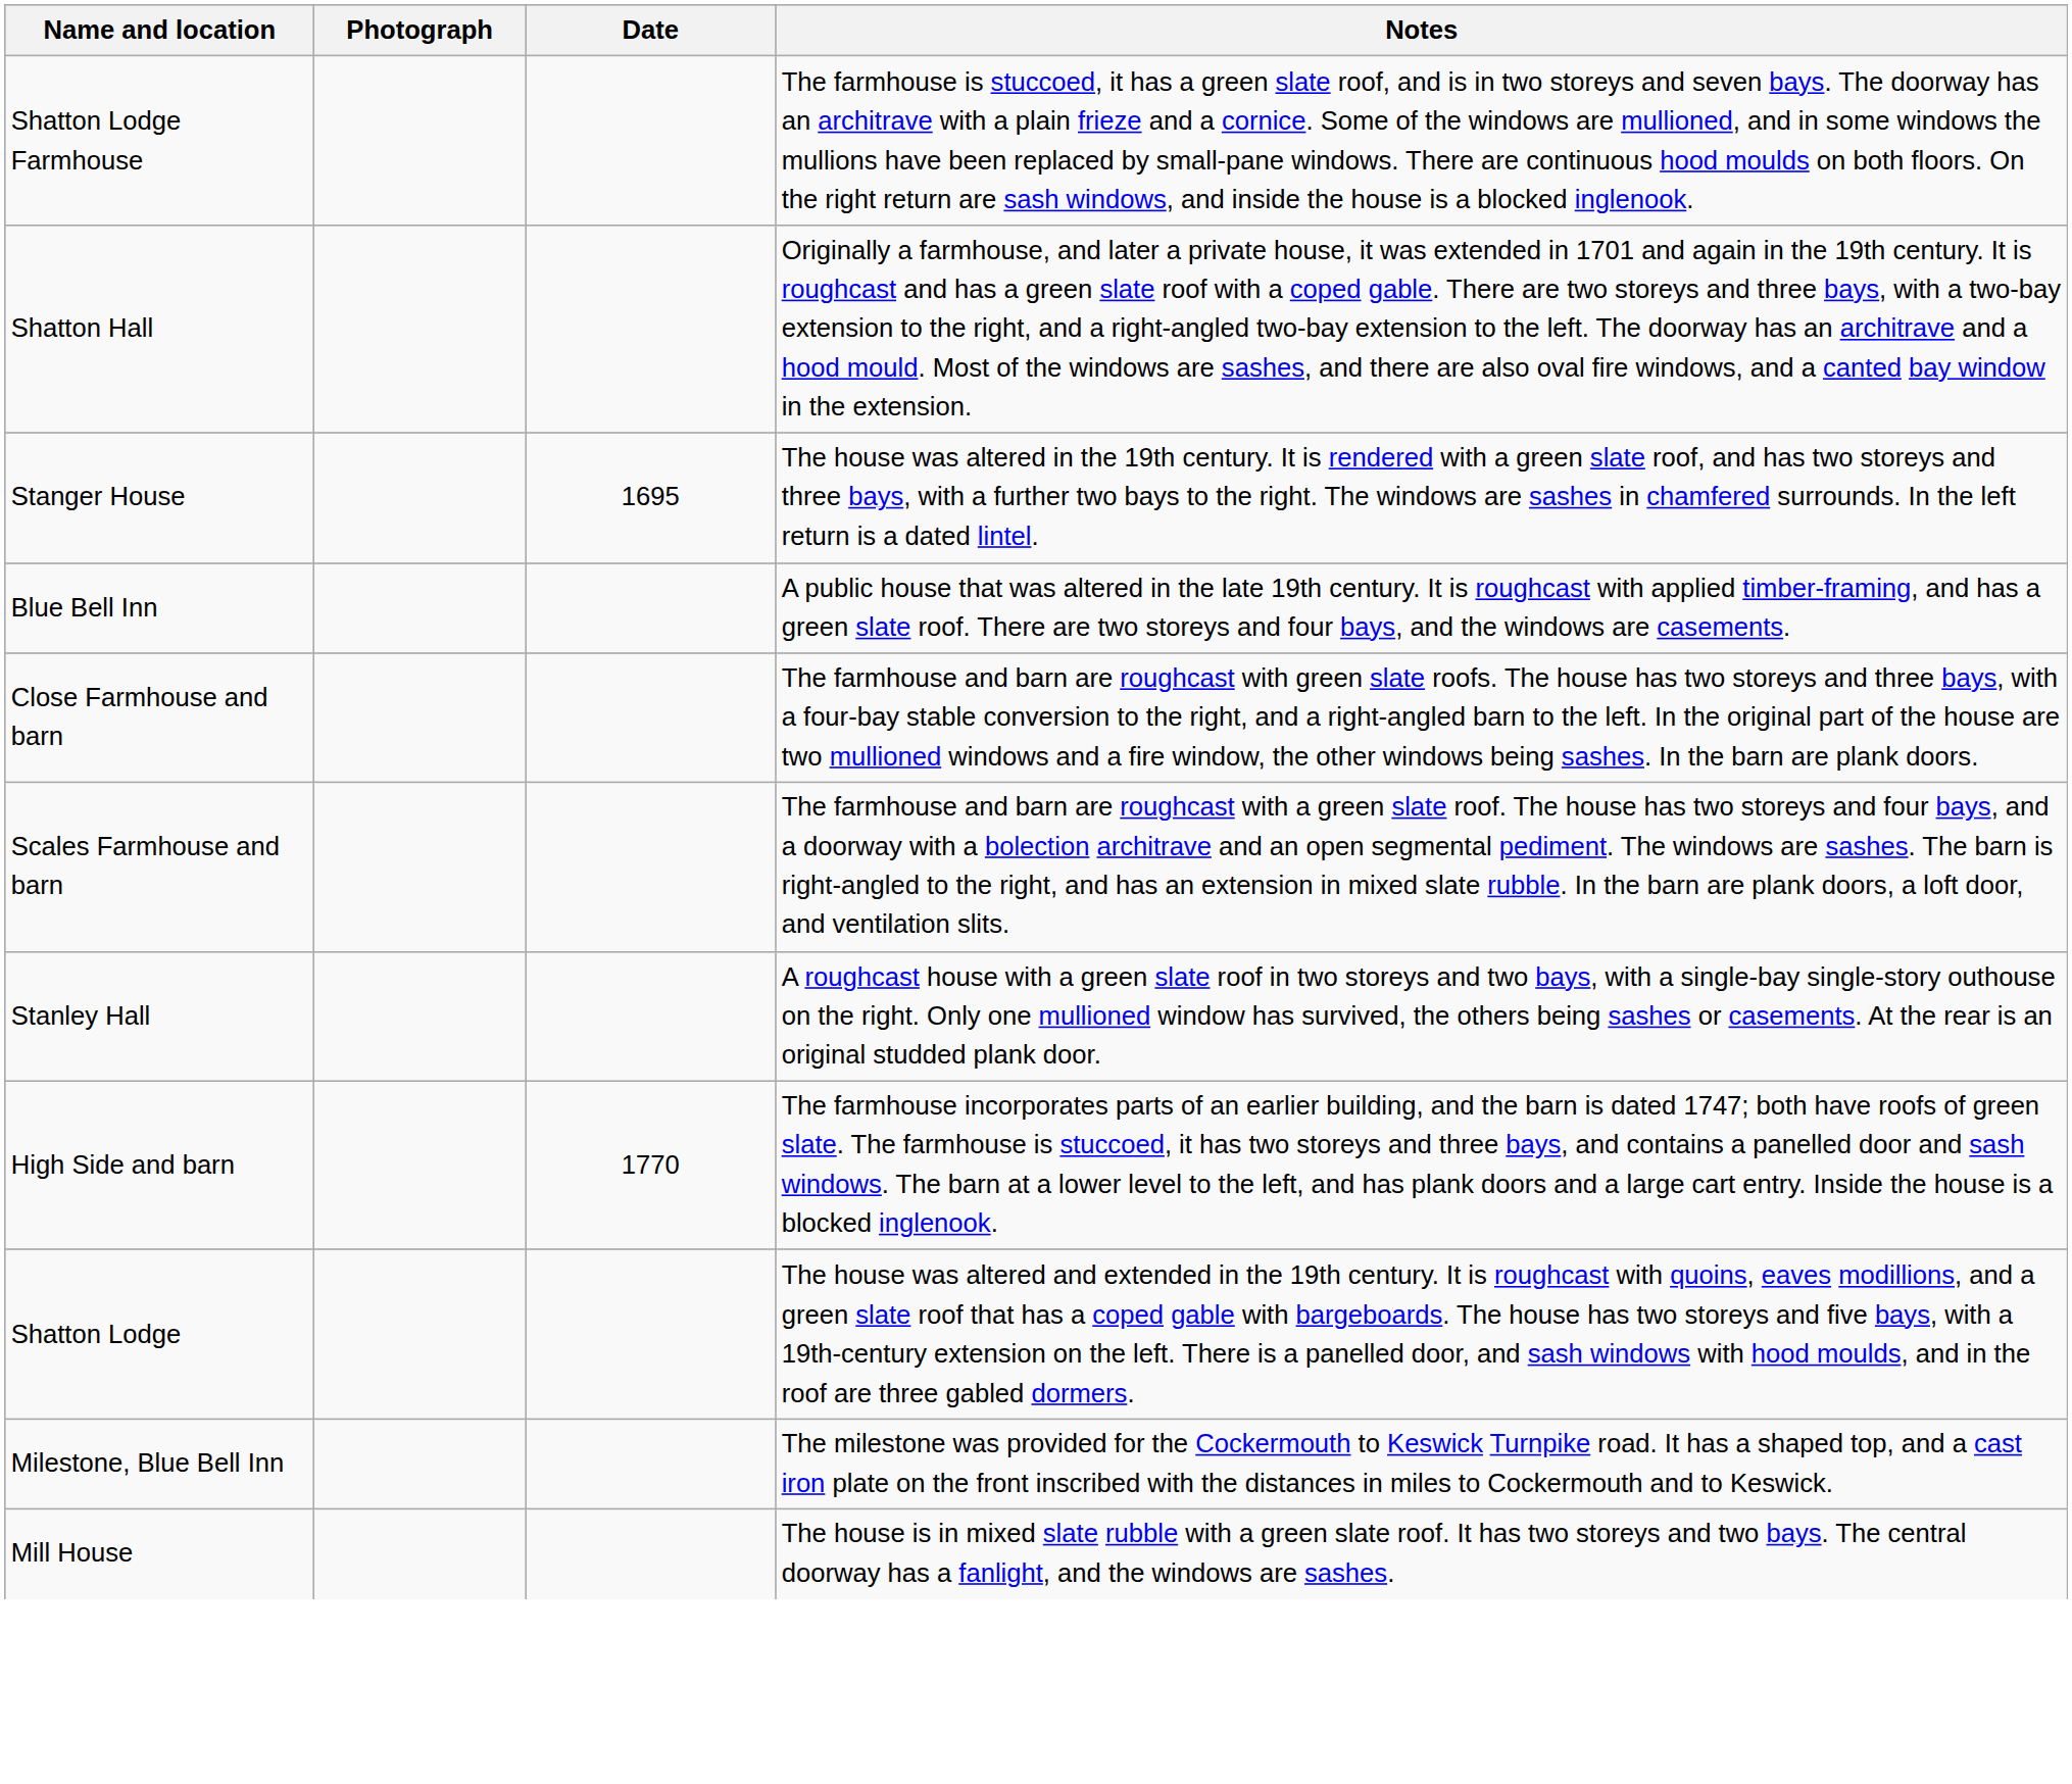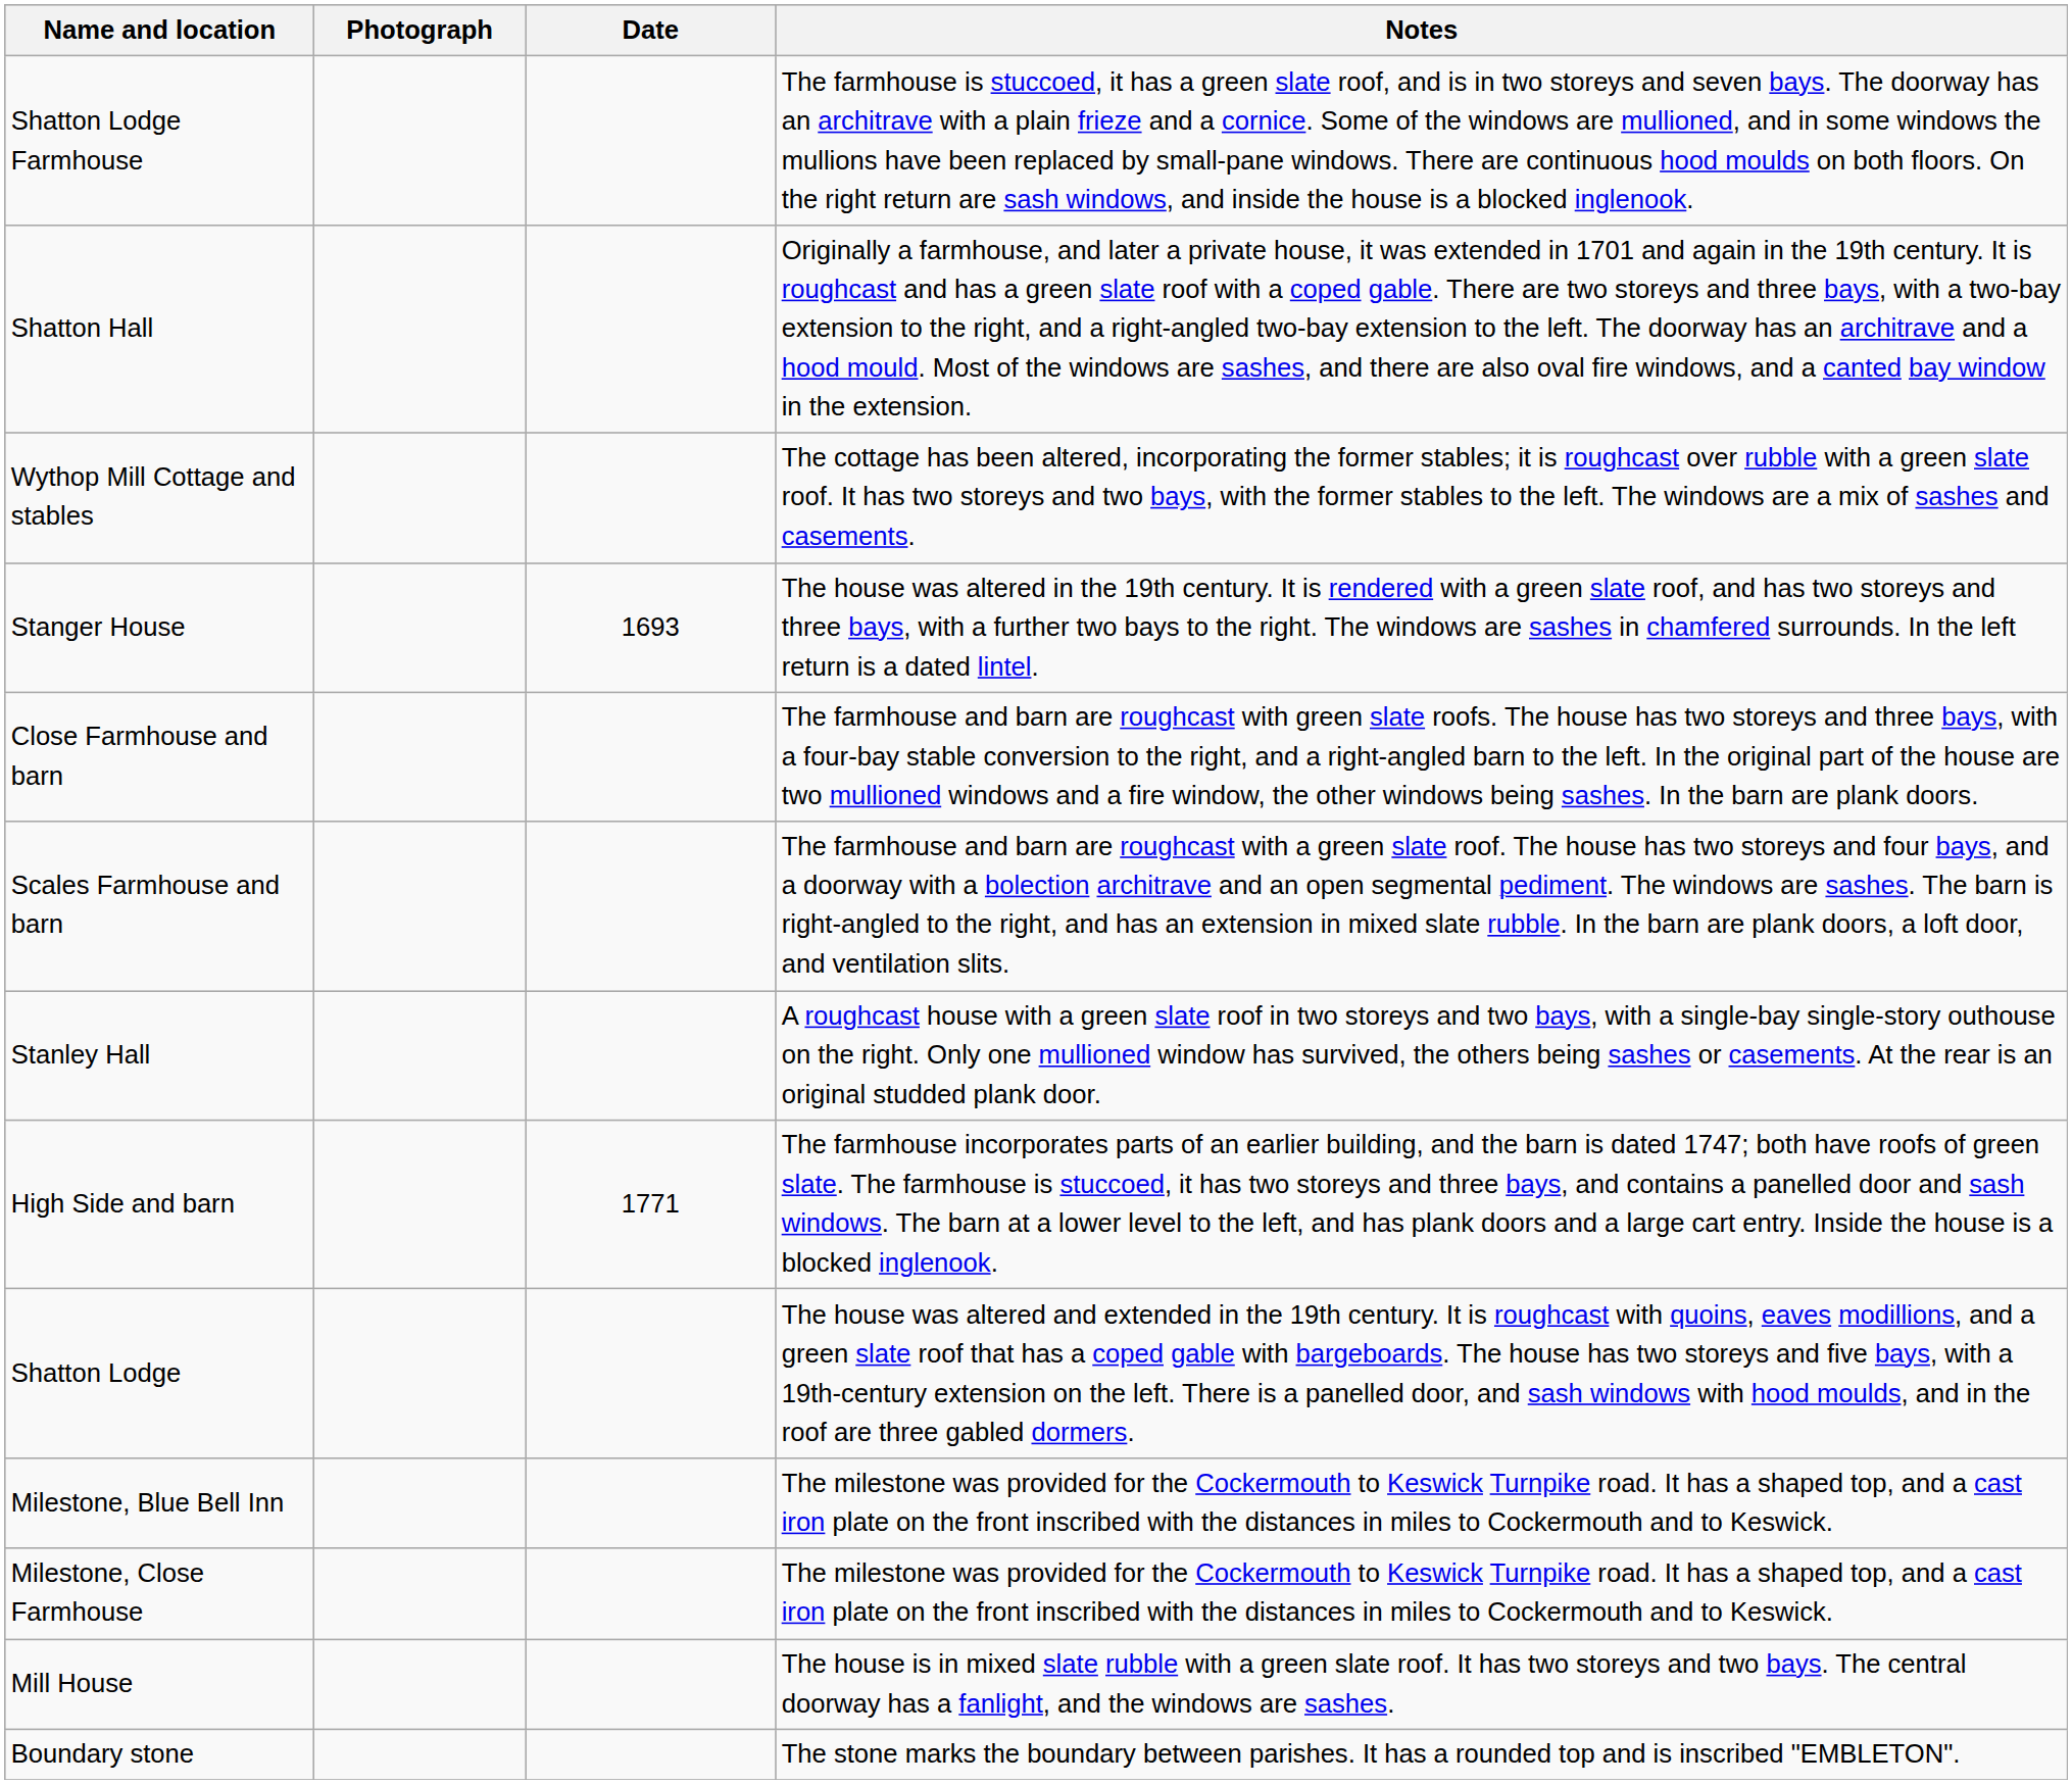+ row: Wythop Mill Cottage and stables | The cottage has been altered, incorporating the former stables; it is roughcast over rubble with a green slate roof. It has two storeys and two bays, with the former stables to the left. The windows are a mix of sashes and casements.
Stanger House | Date: 1695 -> 1693
- row: Blue Bell Inn | A public house that was altered in the late 19th century. It is roughcast with applied timber-framing, and has a green slate roof. There are two storeys and four bays, and the windows are casements.
High Side and barn | Date: 1770 -> 1771
+ row: Milestone, Close Farmhouse | The milestone was provided for the Cockermouth to Keswick Turnpike road. It has a shaped top, and a cast iron plate on the front inscribed with the distances in miles to Cockermouth and to Keswick.
+ row: Boundary stone | The stone marks the boundary between parishes. It has a rounded top and is inscribed "EMBLETON".
